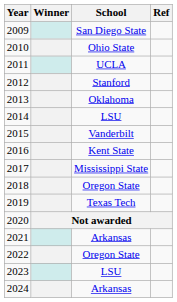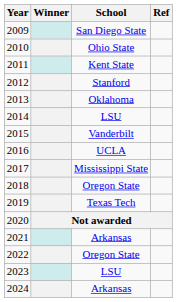2011 | School: UCLA -> Kent State
2016 | School: Kent State -> UCLA
